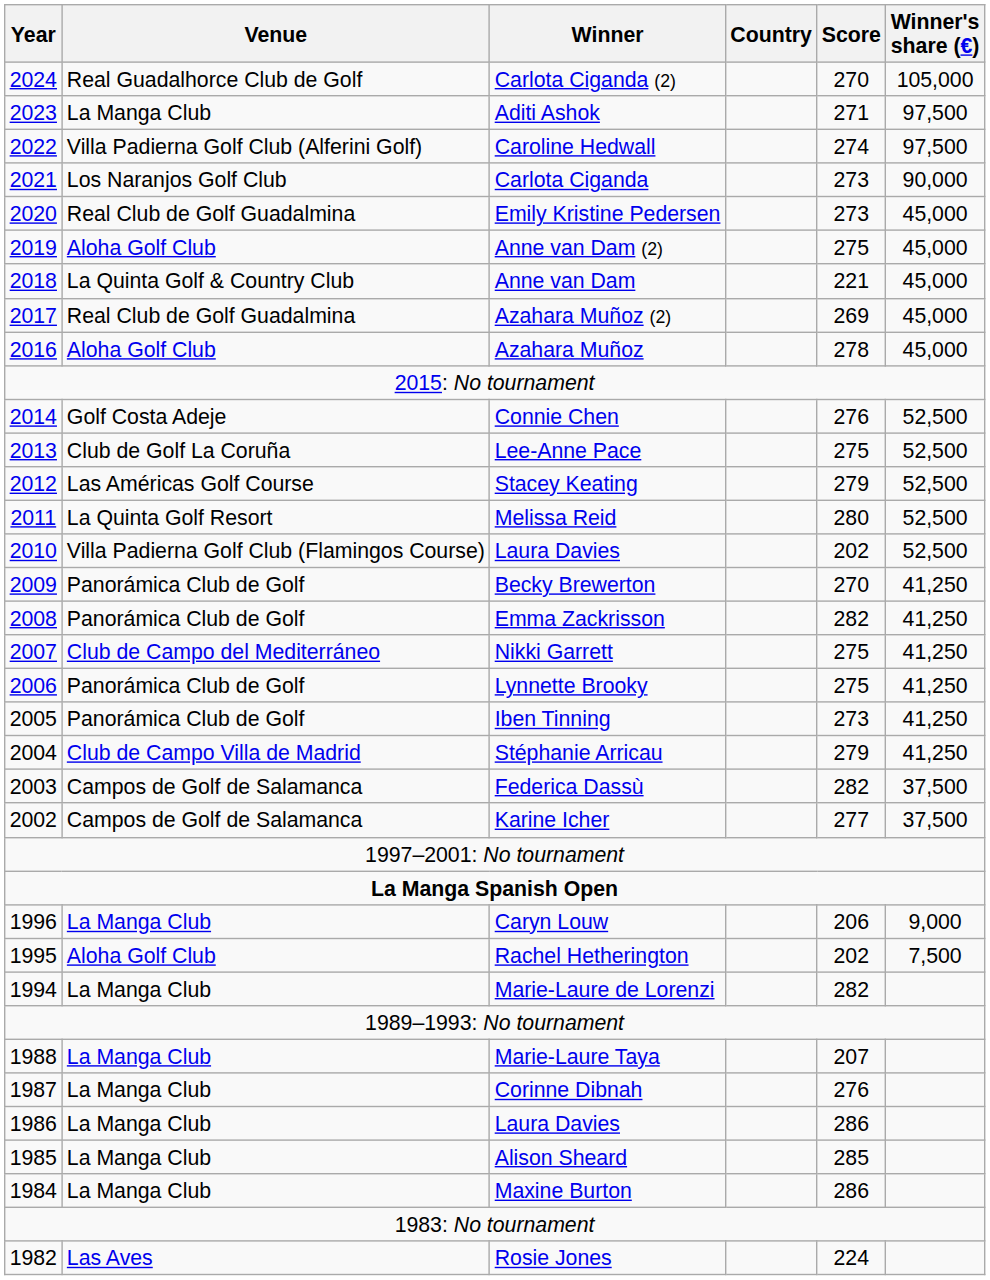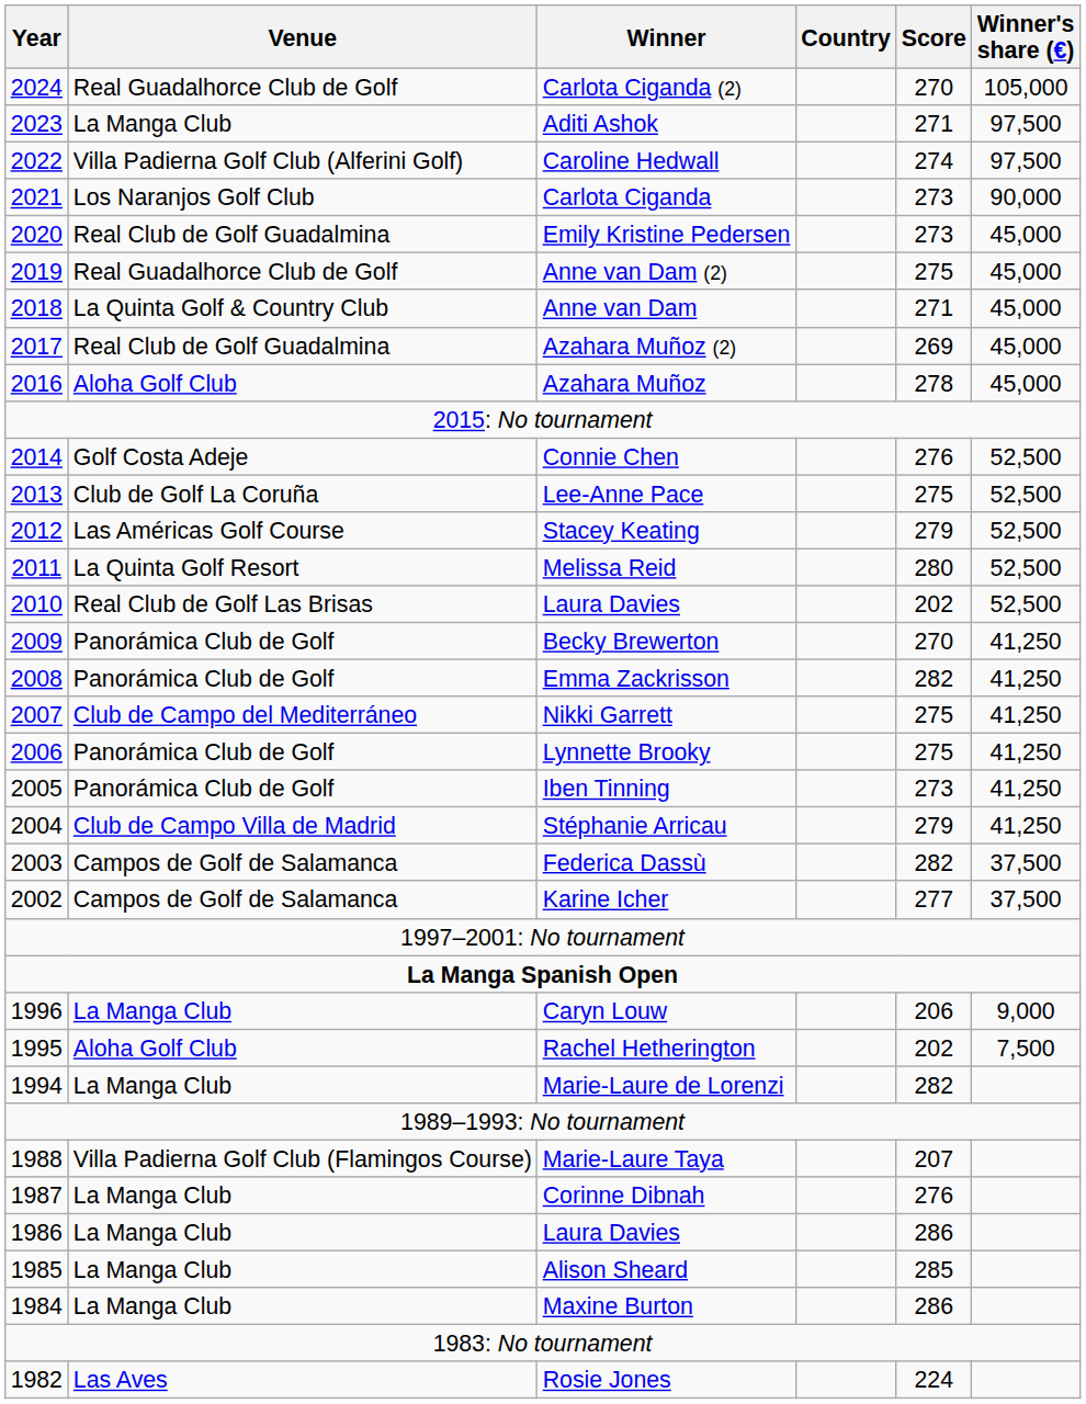Anne van Dam (2) | Venue: Aloha Golf Club -> Real Guadalhorce Club de Golf
Anne van Dam | Score: 221 -> 271
2010 / Laura Davies | Venue: Villa Padierna Golf Club (Flamingos Course) -> Real Club de Golf Las Brisas
Marie-Laure Taya | Venue: La Manga Club -> Villa Padierna Golf Club (Flamingos Course)
